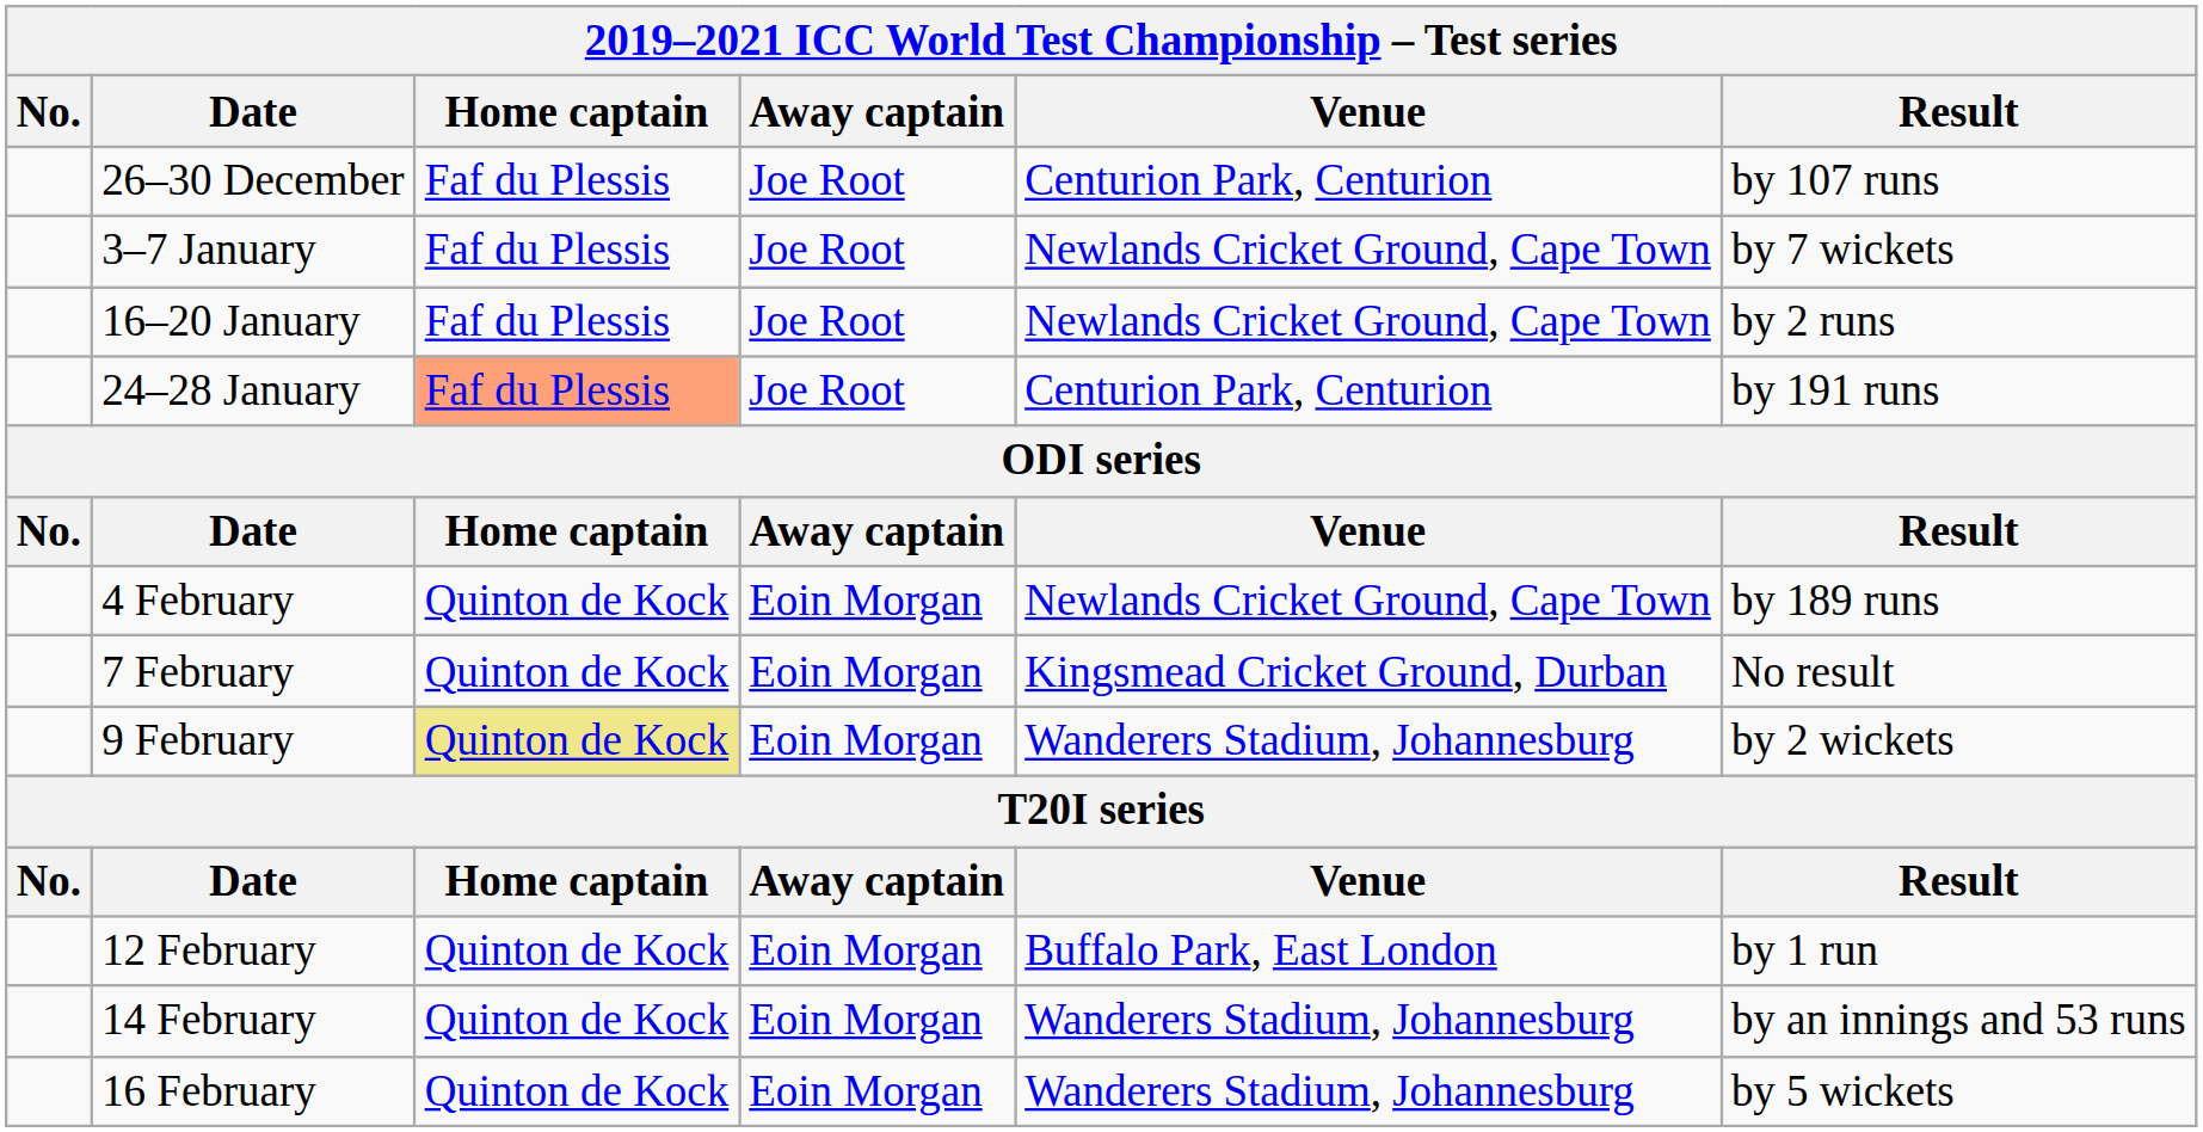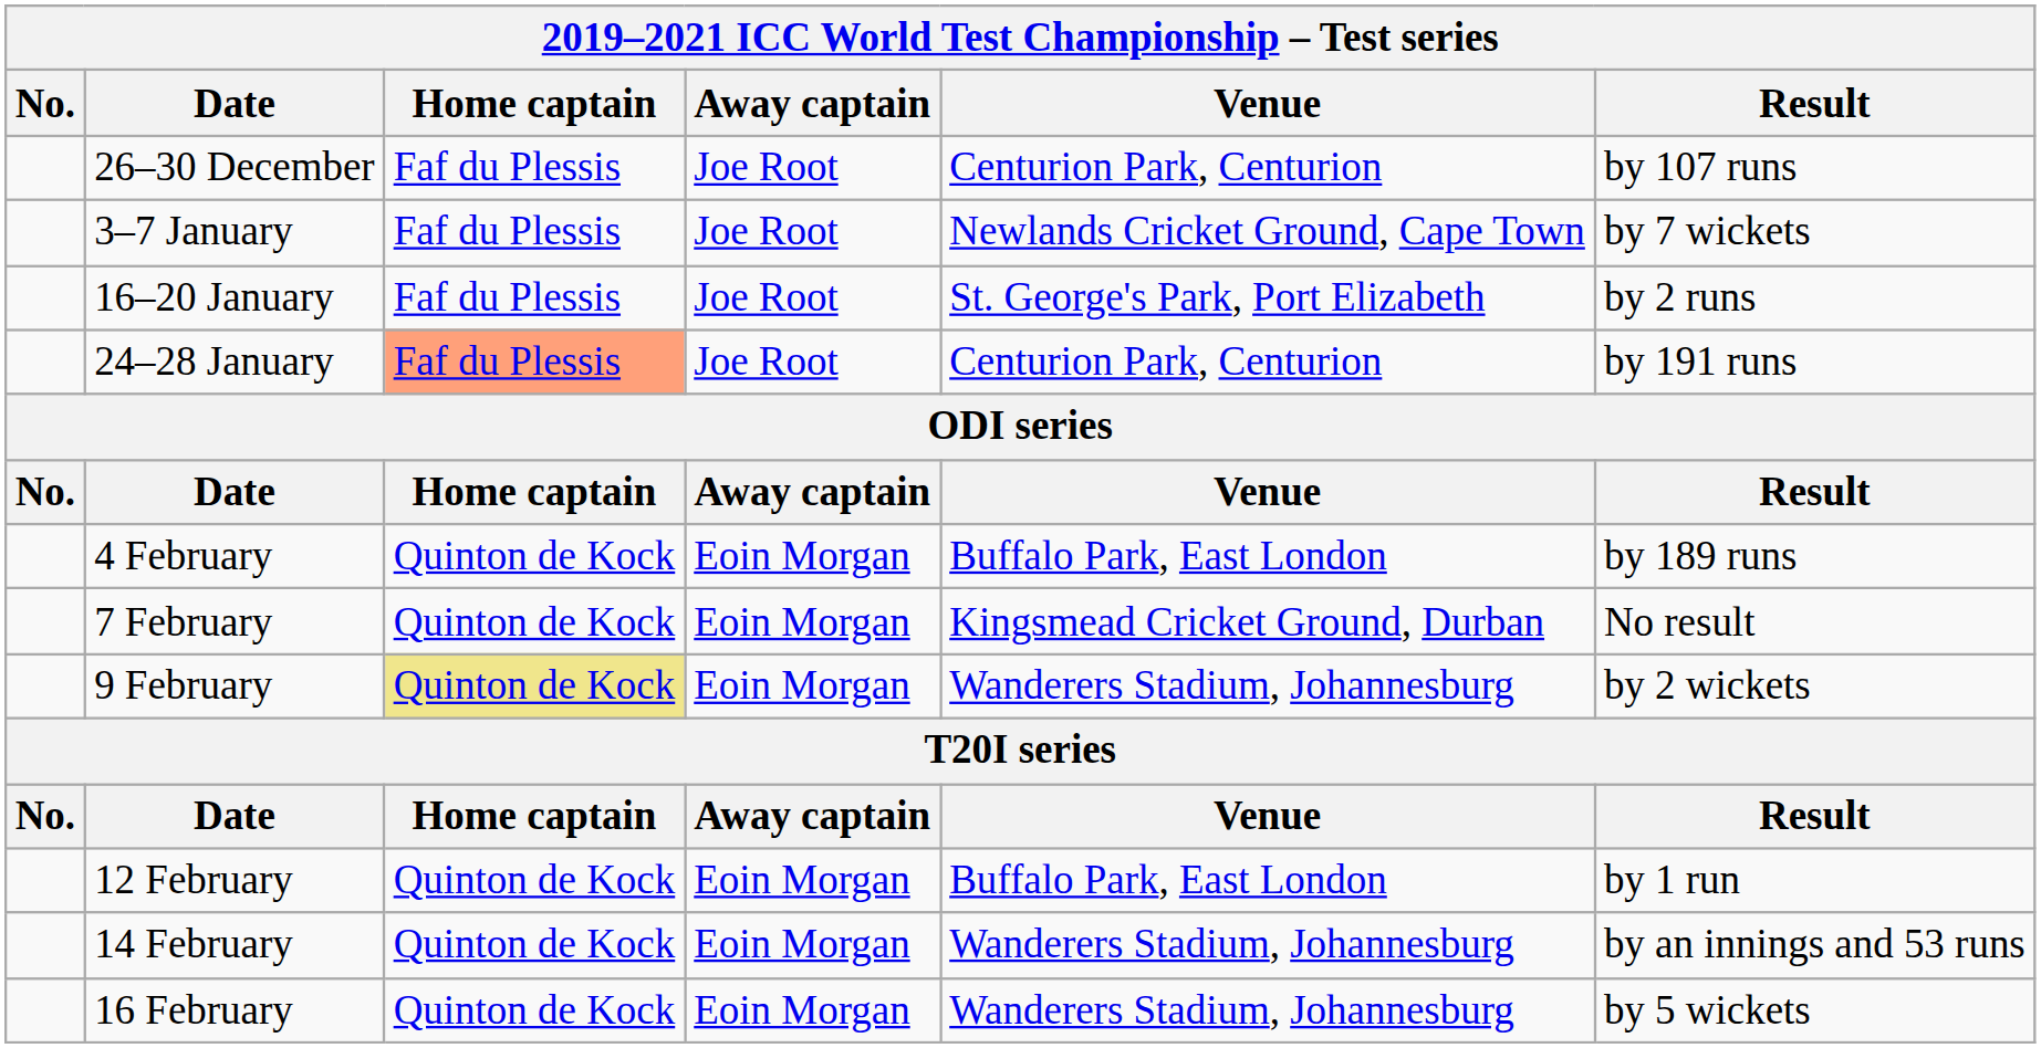16–20 January | Venue: Newlands Cricket Ground, Cape Town -> St. George's Park, Port Elizabeth
4 February | Venue: Newlands Cricket Ground, Cape Town -> Buffalo Park, East London
